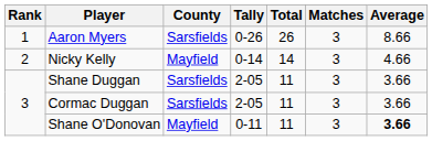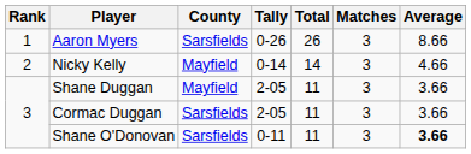Shane Duggan | County: Sarsfields -> Mayfield
Shane O'Donovan | County: Mayfield -> Sarsfields
